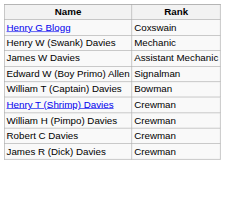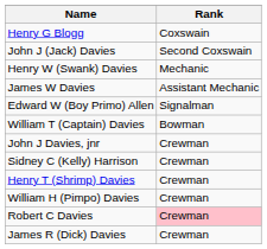+ row: John J (Jack) Davies | Second Coxswain
+ row: John J Davies, jnr | Crewman
+ row: Sidney C (Kelly) Harrison | Crewman
Robert C Davies | Rank: no background -> pink background
